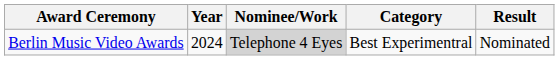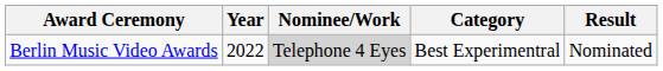Berlin Music Video Awards | Year: 2024 -> 2022
